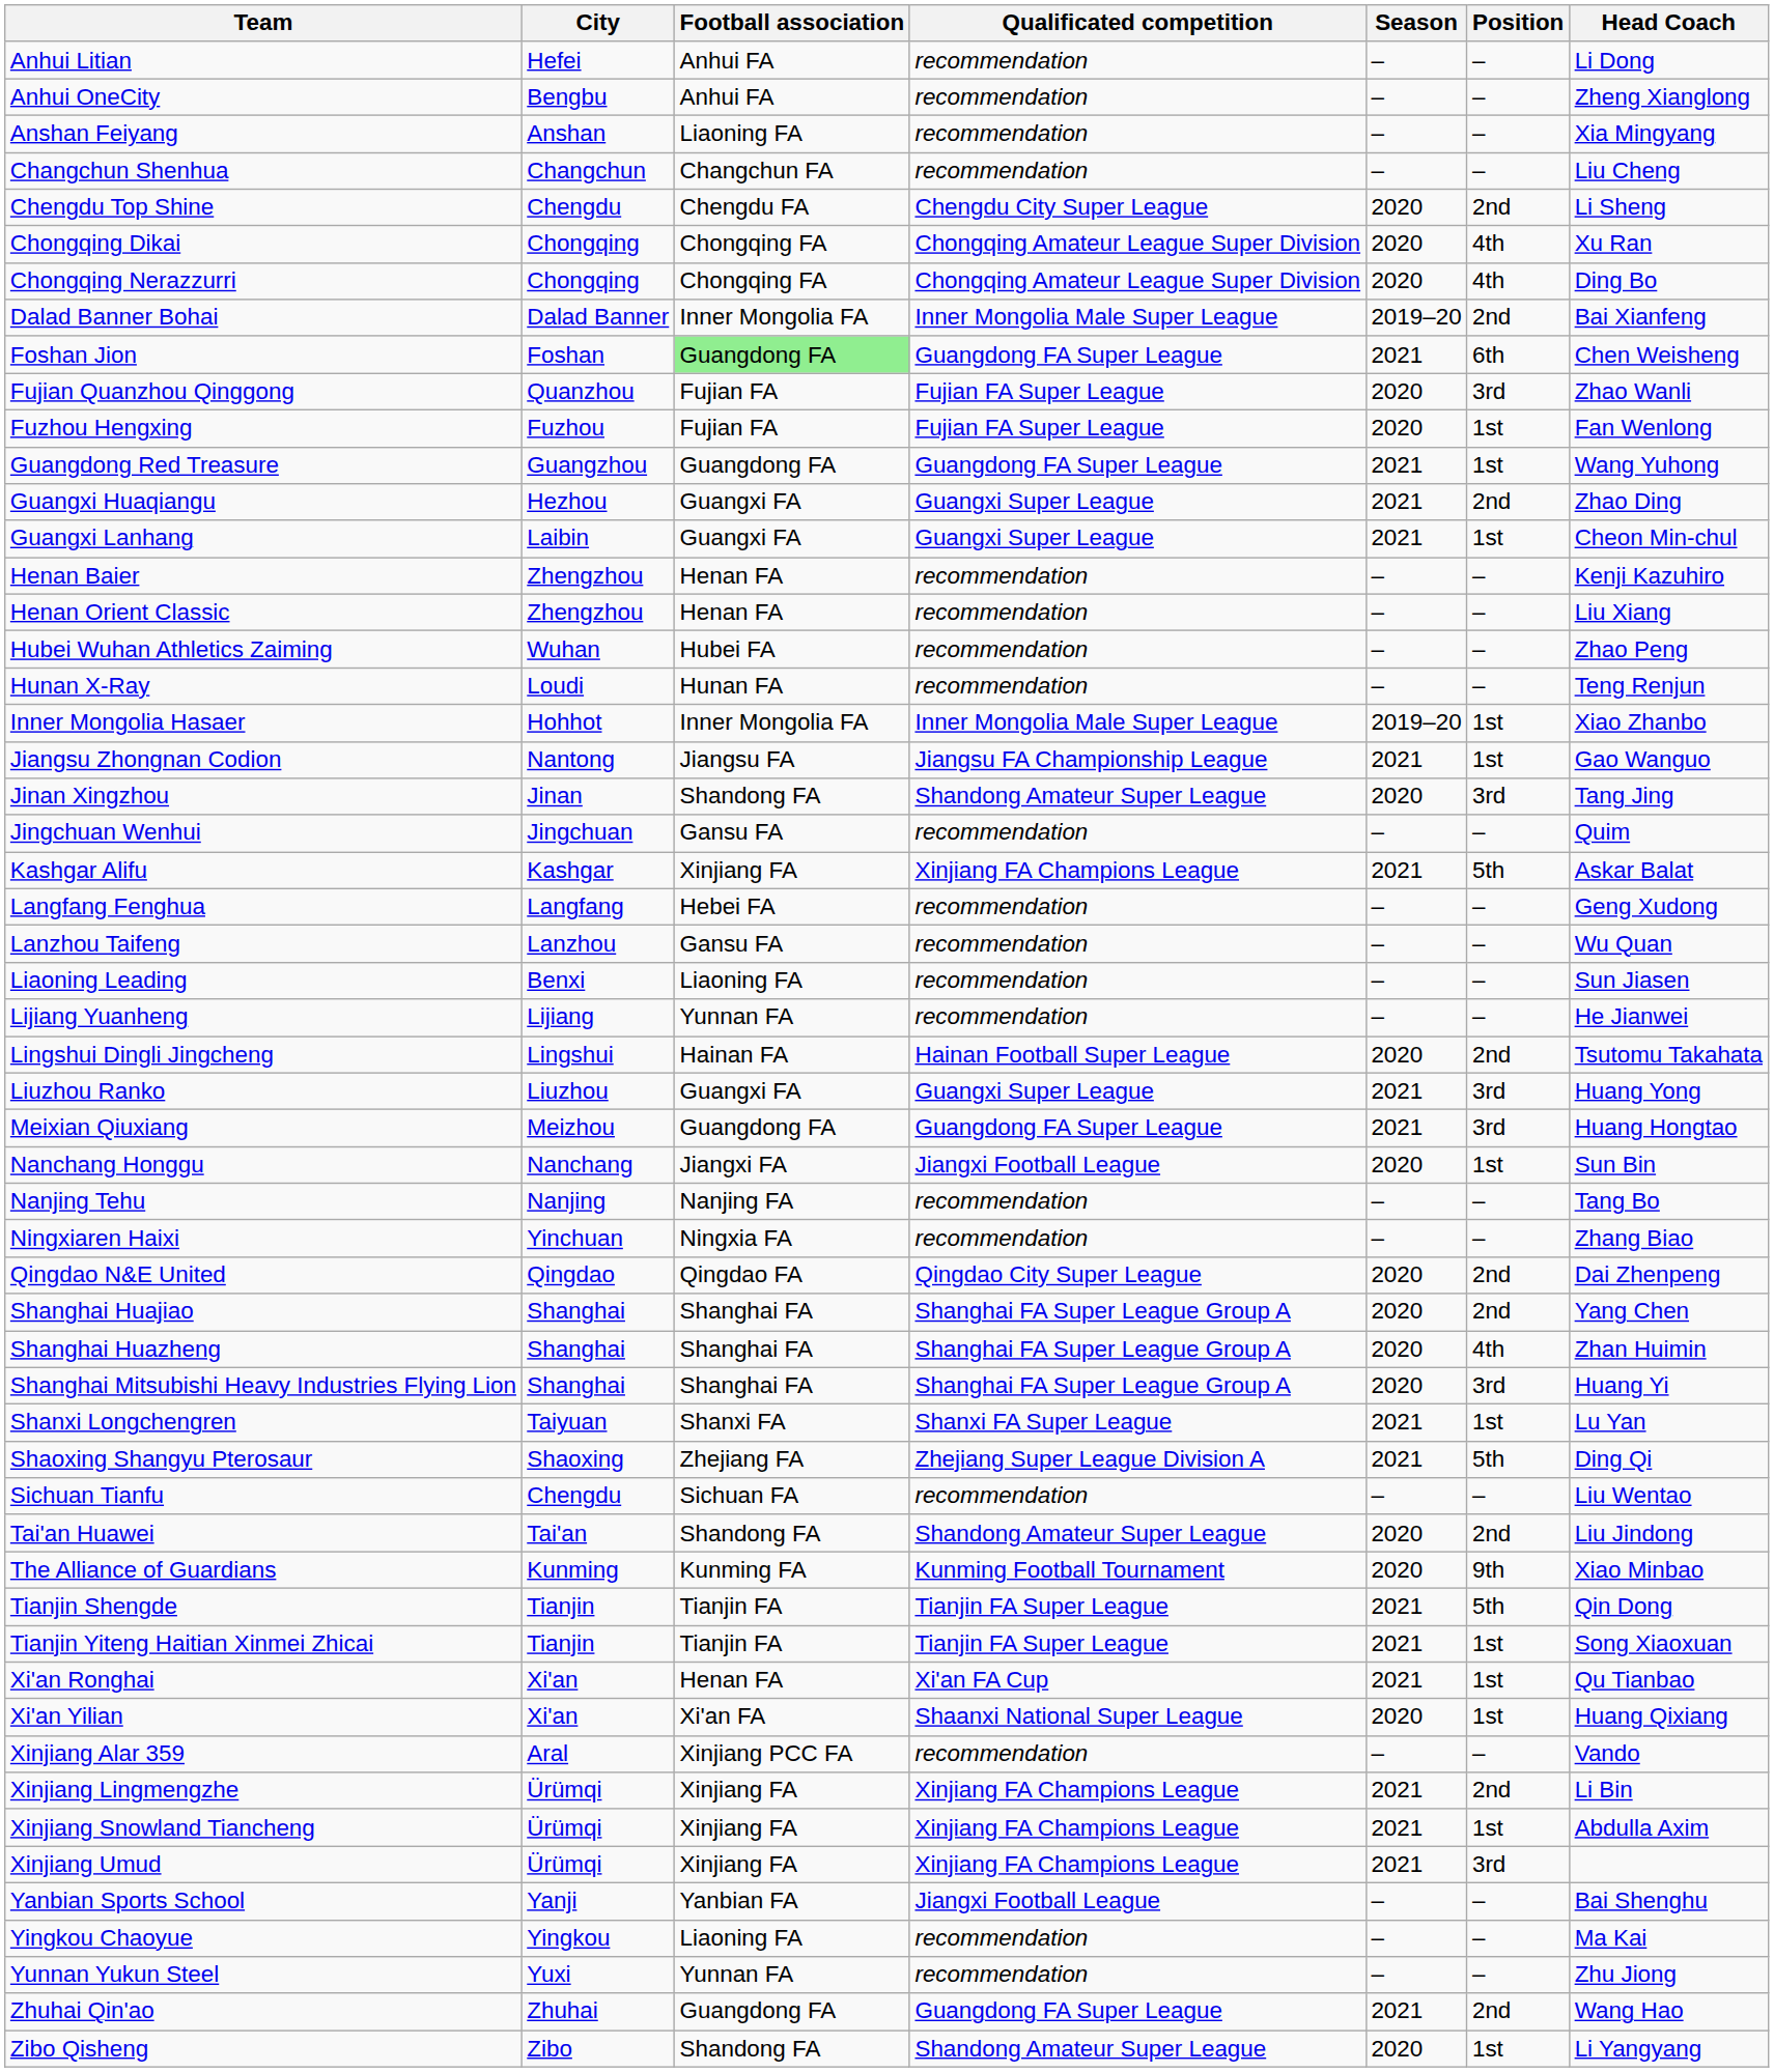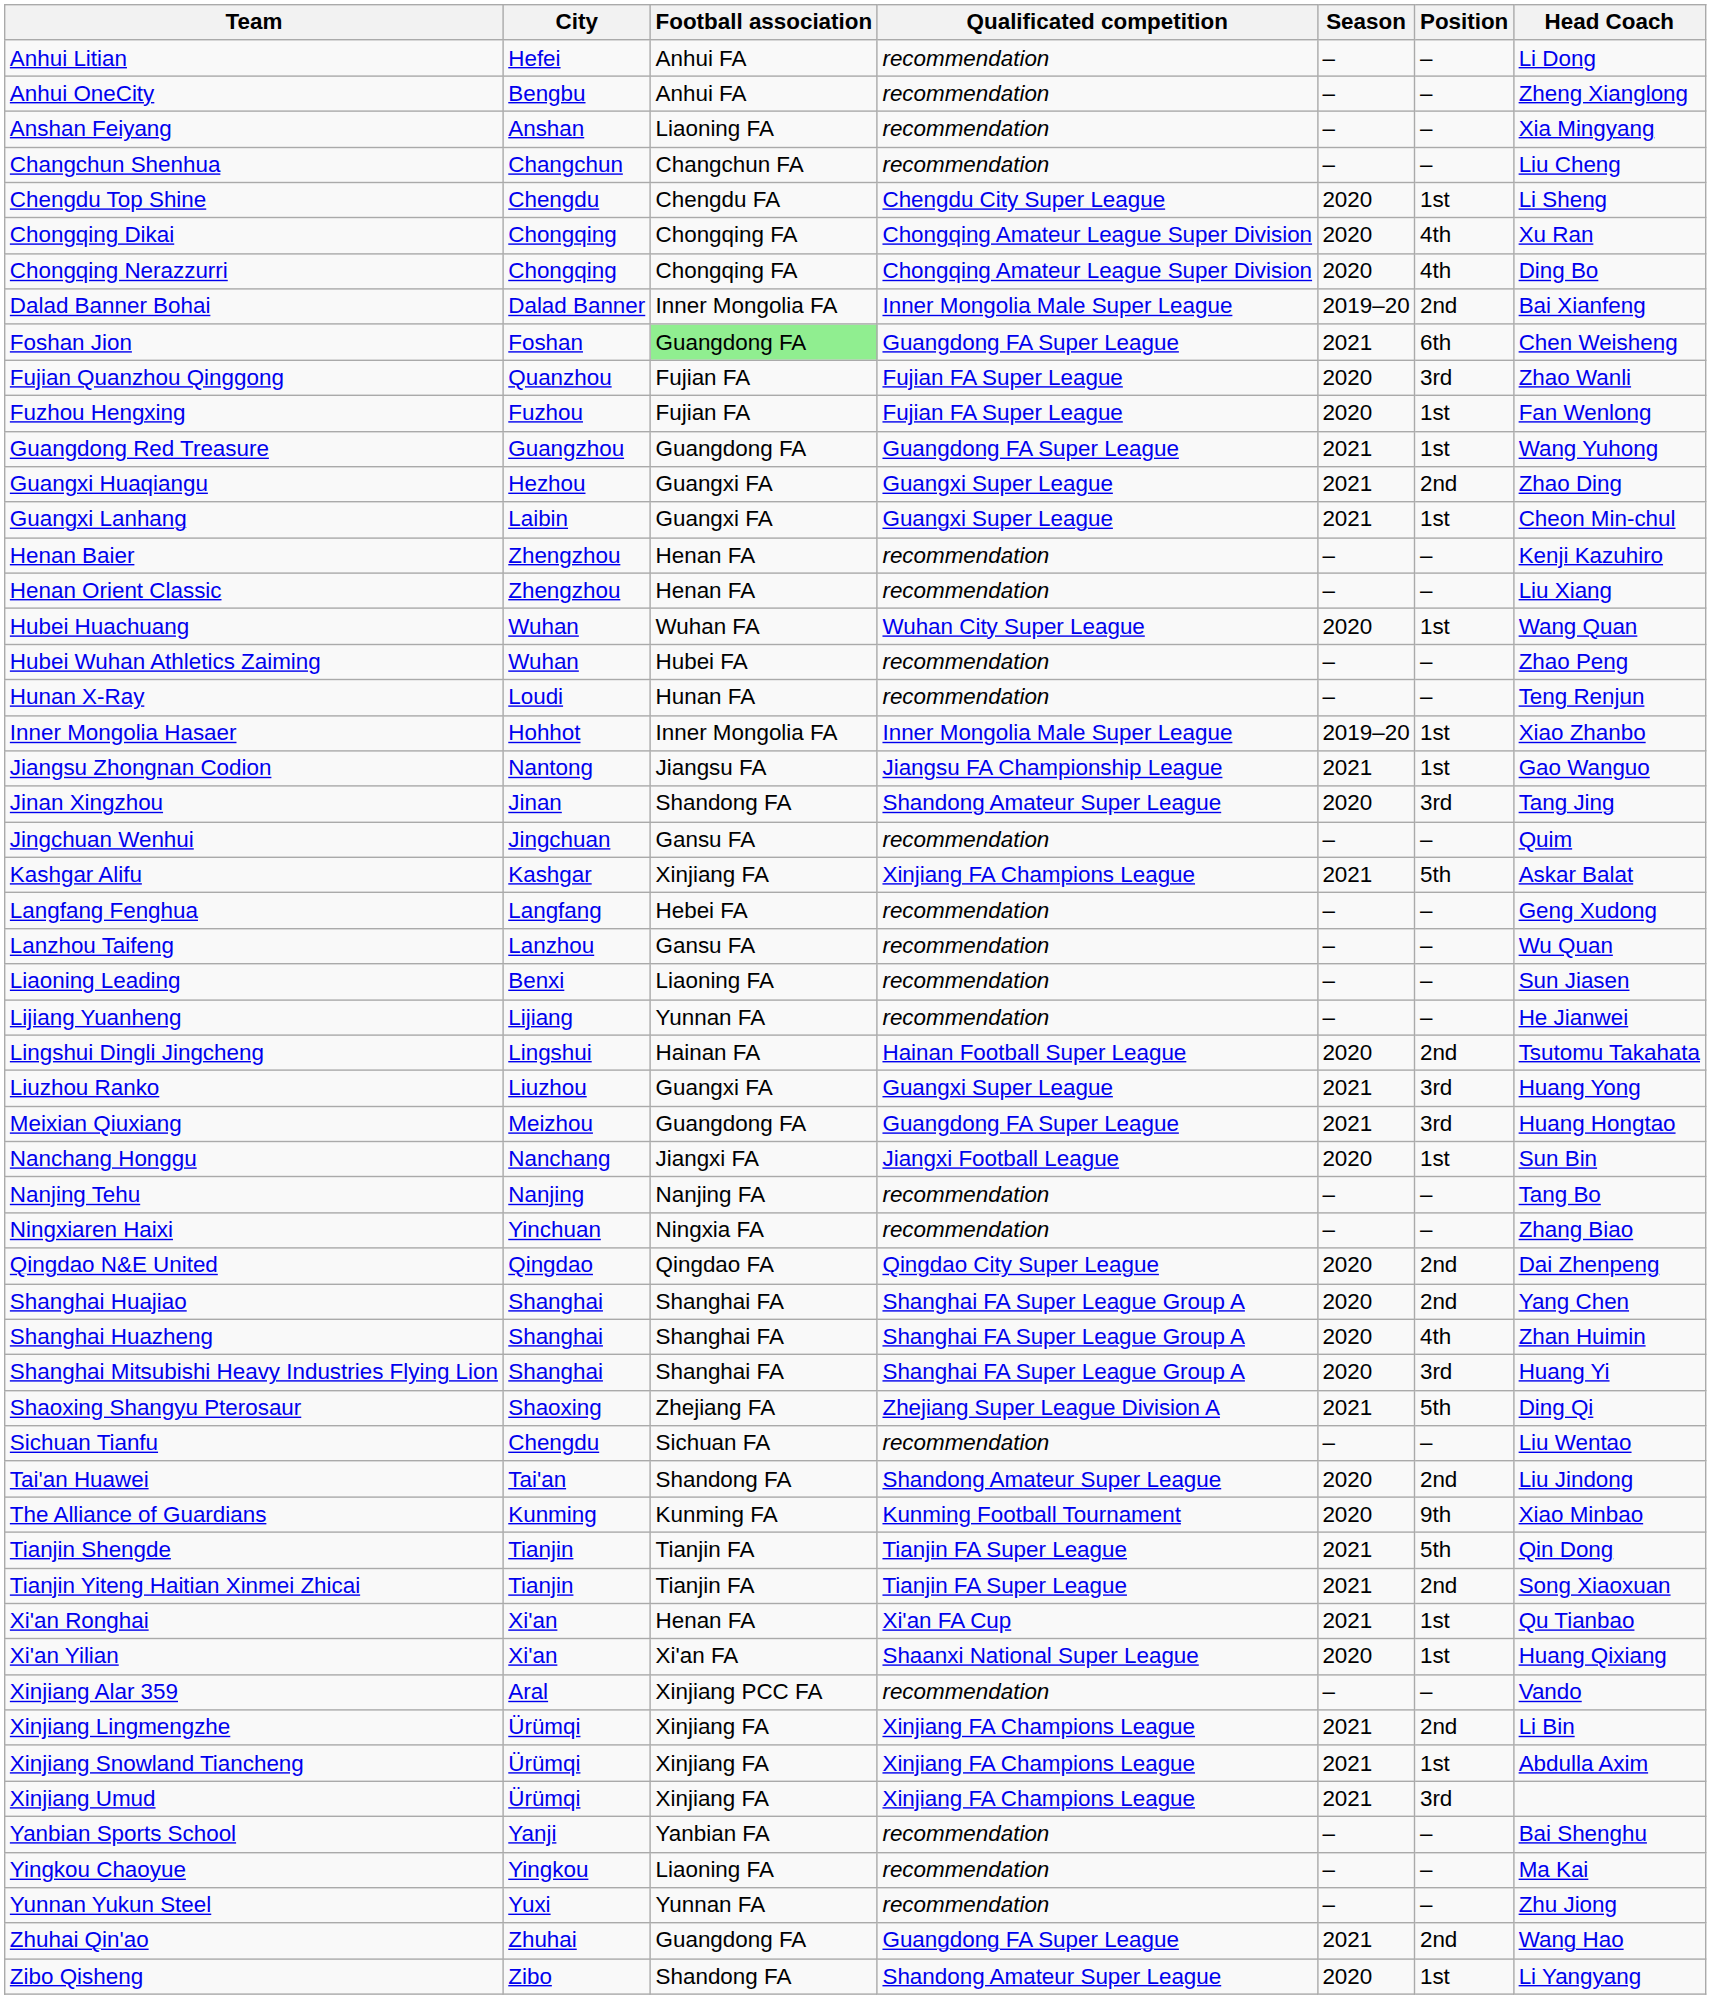Chengdu Top Shine | Position: 2nd -> 1st
+ row: Hubei Huachuang | Wuhan | Wuhan FA | Wuhan City Super League | 2020 | 1st | Wang Quan
- row: Shanxi Longchengren | Taiyuan | Shanxi FA | Shanxi FA Super League | 2021 | 1st | Lu Yan
Tianjin Yiteng Haitian Xinmei Zhicai | Position: 1st -> 2nd
Yanbian Sports School | Qualificated competition: Jiangxi Football League -> recommendation
